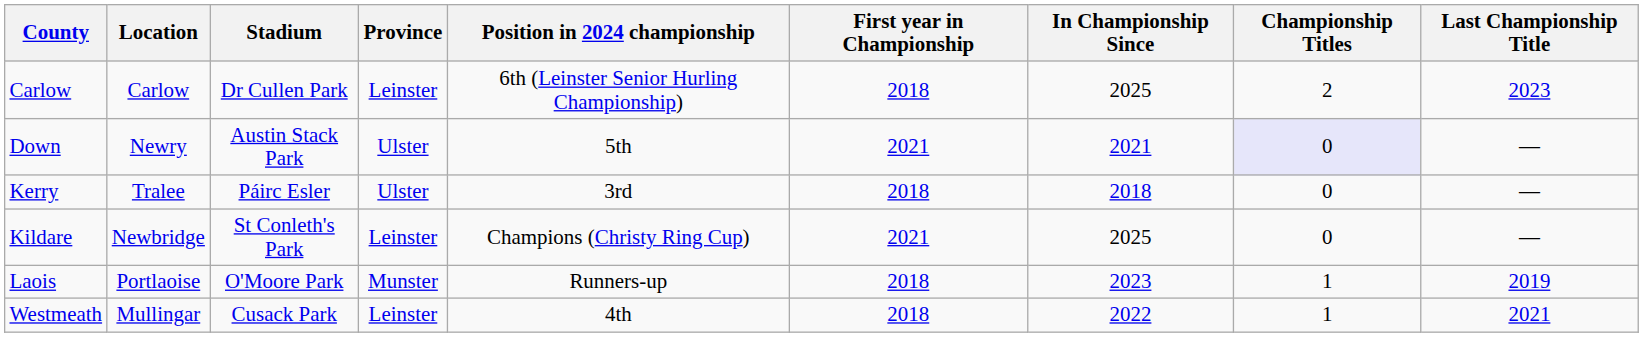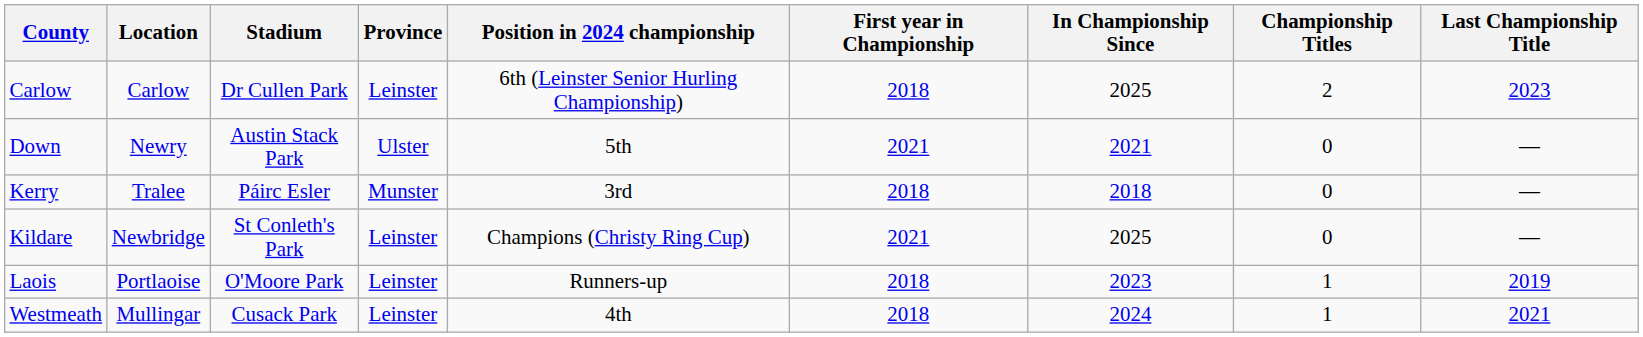Down | Championship Titles: lavender background -> no background
Kerry | Province: Ulster -> Munster
Laois | Province: Munster -> Leinster
Westmeath | In Championship Since: 2022 -> 2024
